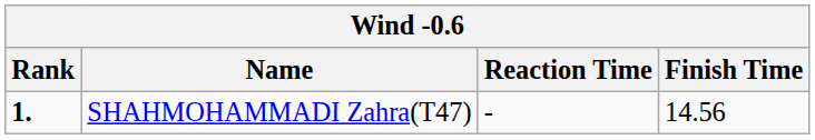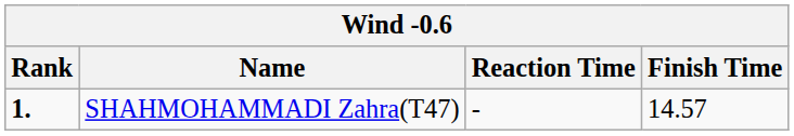SHAHMOHAMMADI Zahra(T47) | Finish Time: 14.56 -> 14.57
